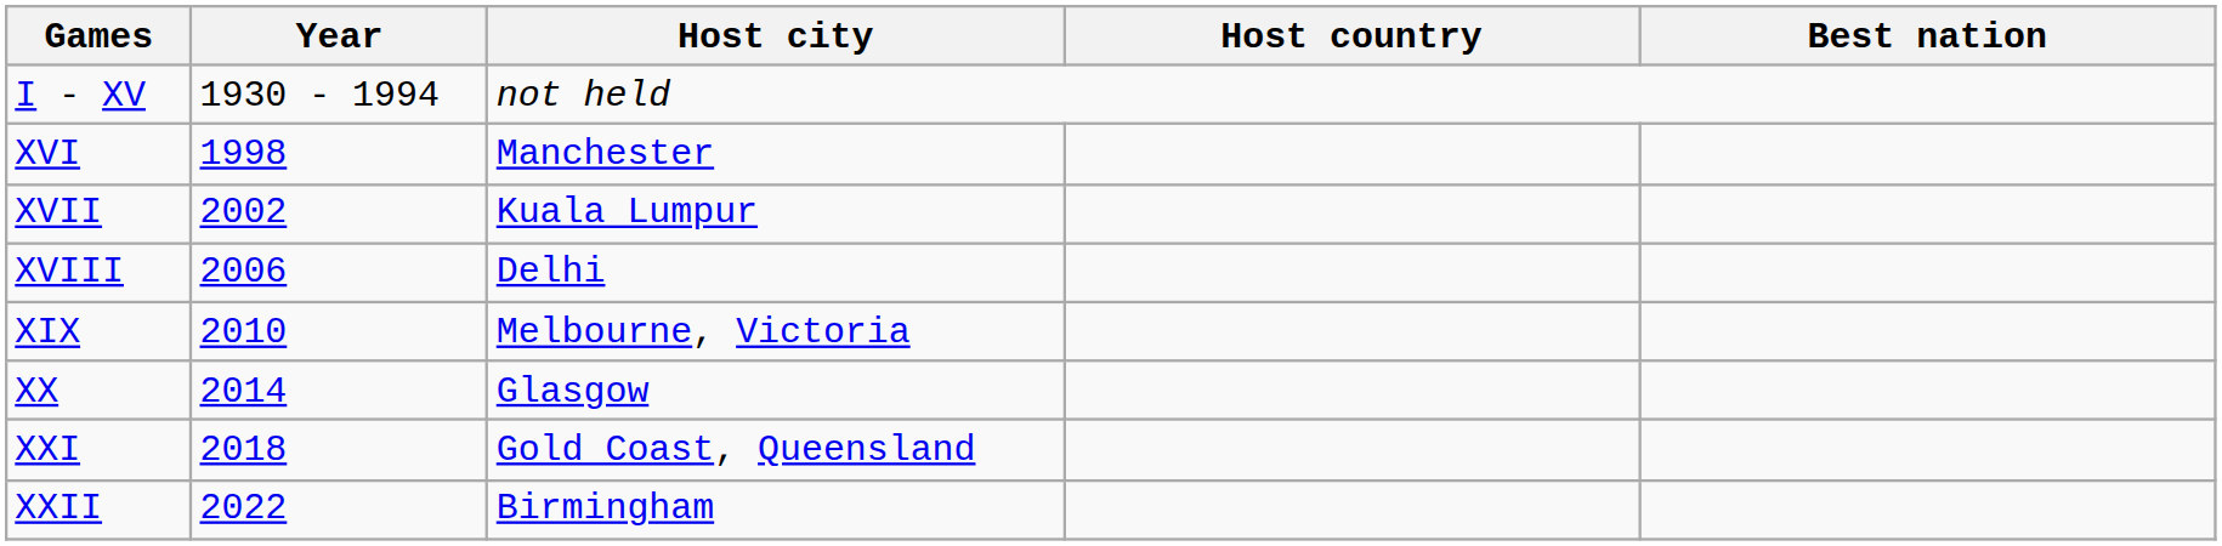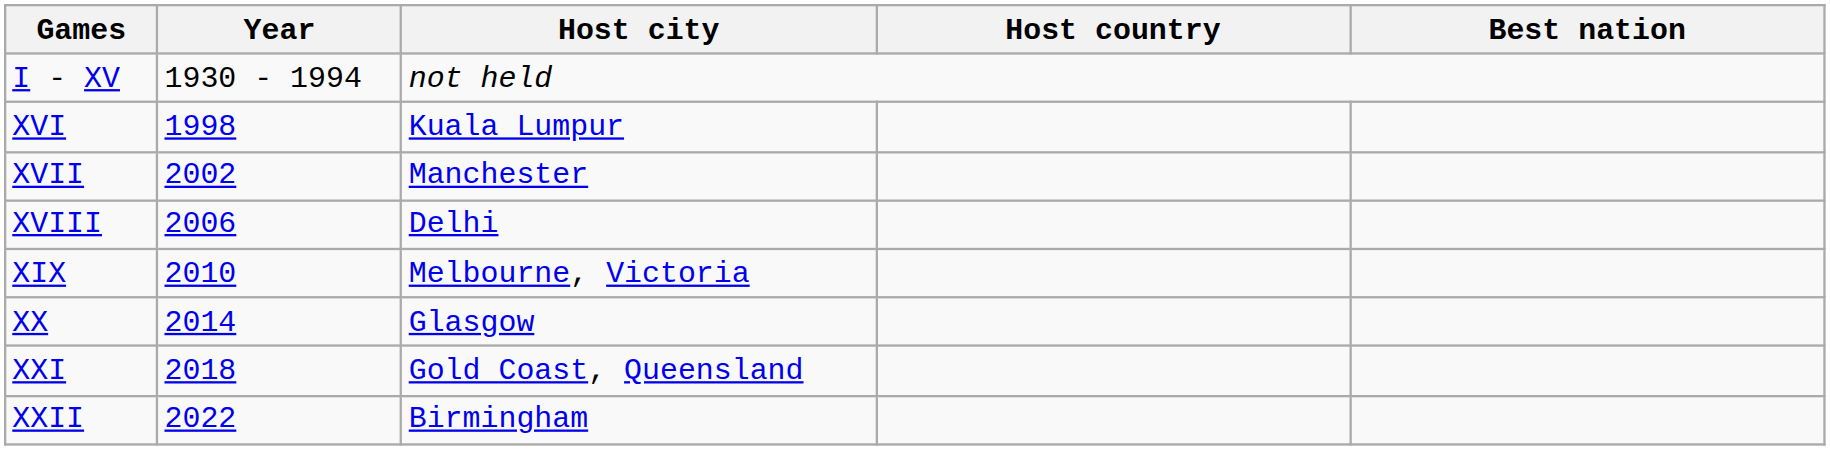XVI | Host city: Manchester -> Kuala Lumpur
XVII | Host city: Kuala Lumpur -> Manchester
